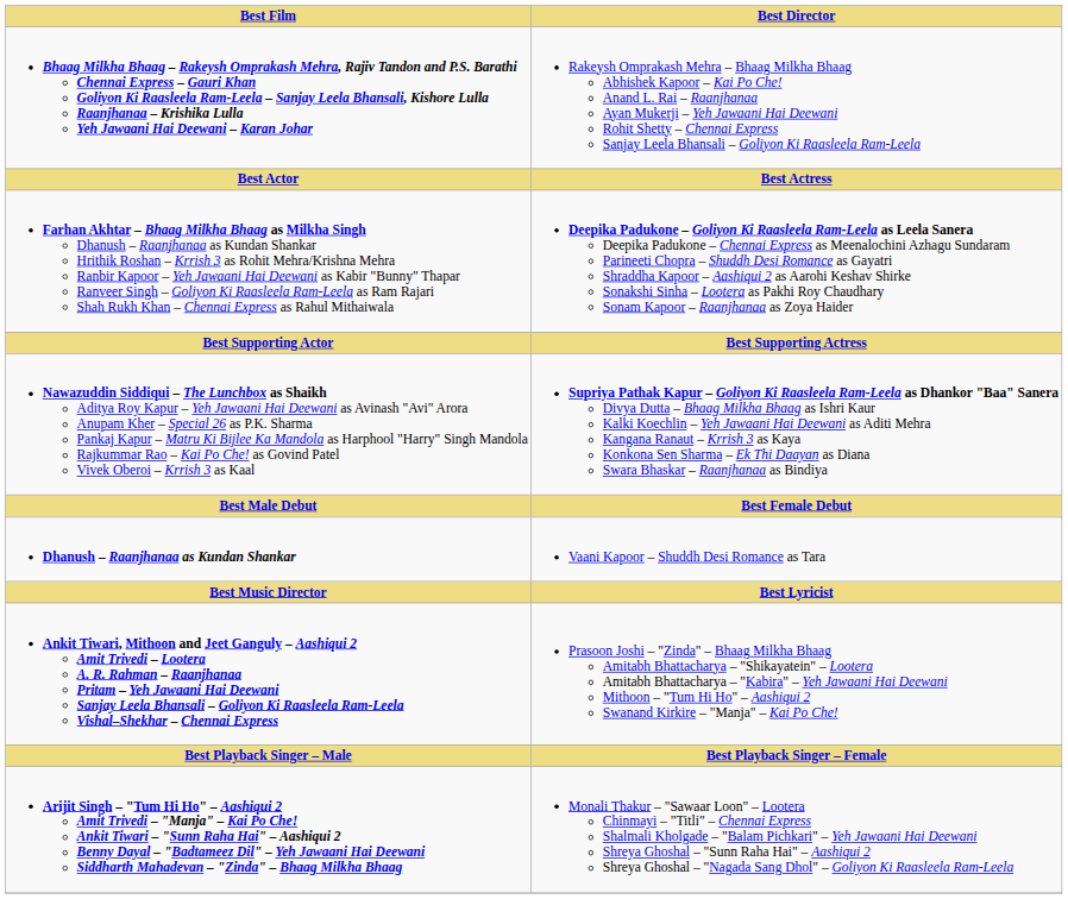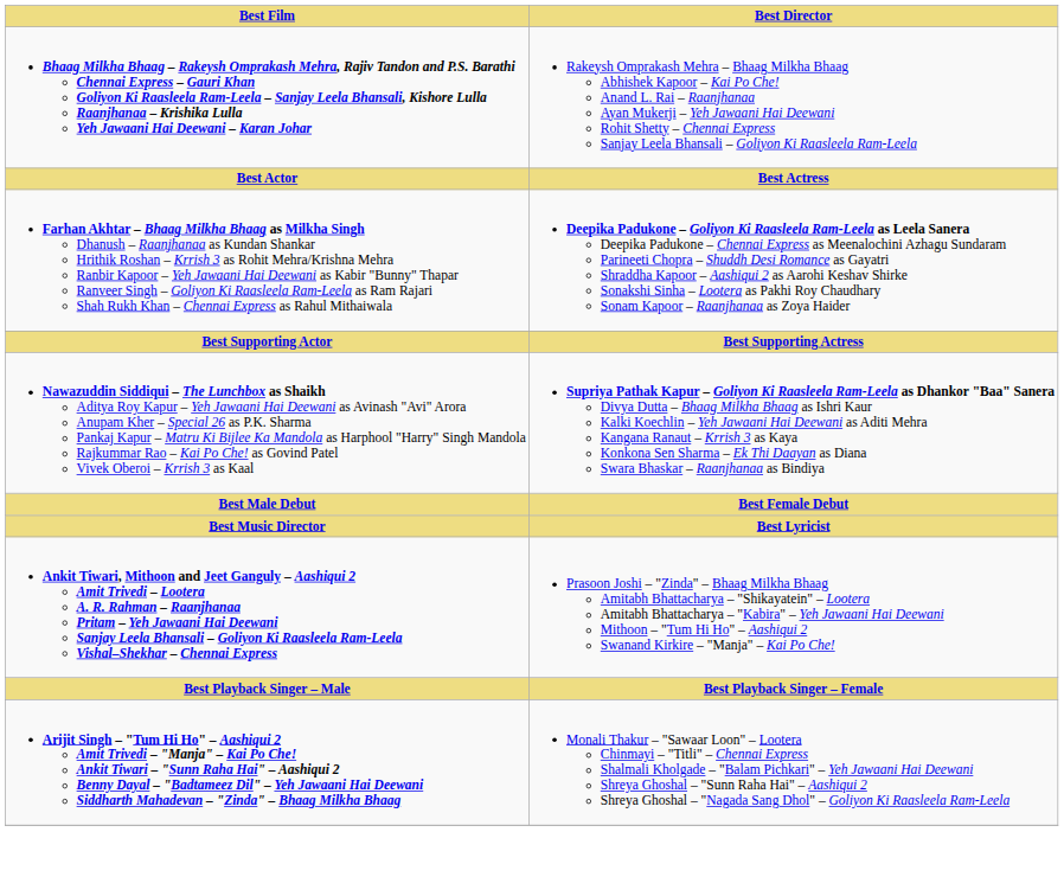- row: Dhanush – Raanjhanaa as Kundan Shankar | Vaani Kapoor – Shuddh Desi Romance as Tara
